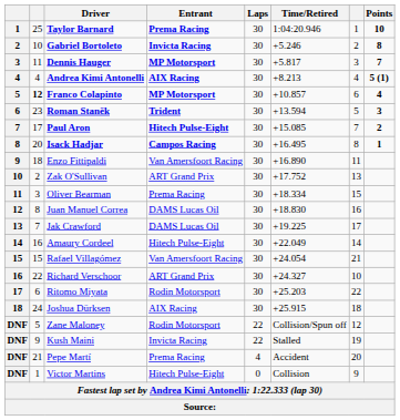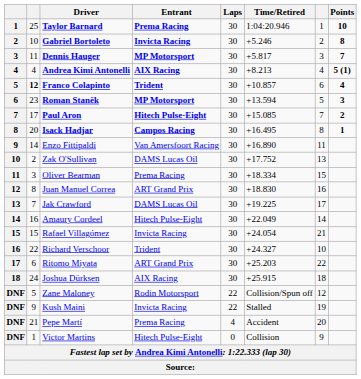Franco Colapinto | Entrant: MP Motorsport -> Trident
Roman Staněk | Entrant: Trident -> MP Motorsport
Enzo Fittipaldi | column 2: 18 -> 14
Zak O'Sullivan | Entrant: ART Grand Prix -> DAMS Lucas Oil
Juan Manuel Correa | Entrant: DAMS Lucas Oil -> ART Grand Prix
Rafael Villagómez | Entrant: Van Amersfoort Racing -> Invicta Racing
Richard Verschoor | Entrant: ART Grand Prix -> Trident
Ritomo Miyata | Entrant: Rodin Motorsport -> ART Grand Prix
